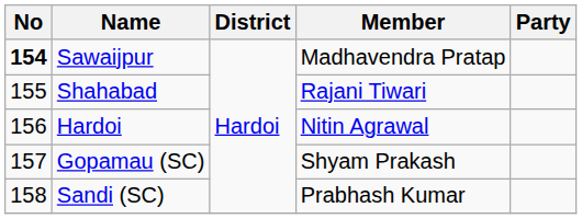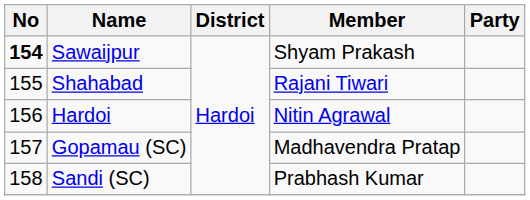Sawaijpur | Member: Madhavendra Pratap -> Shyam Prakash
Gopamau (SC) | Member: Shyam Prakash -> Madhavendra Pratap
